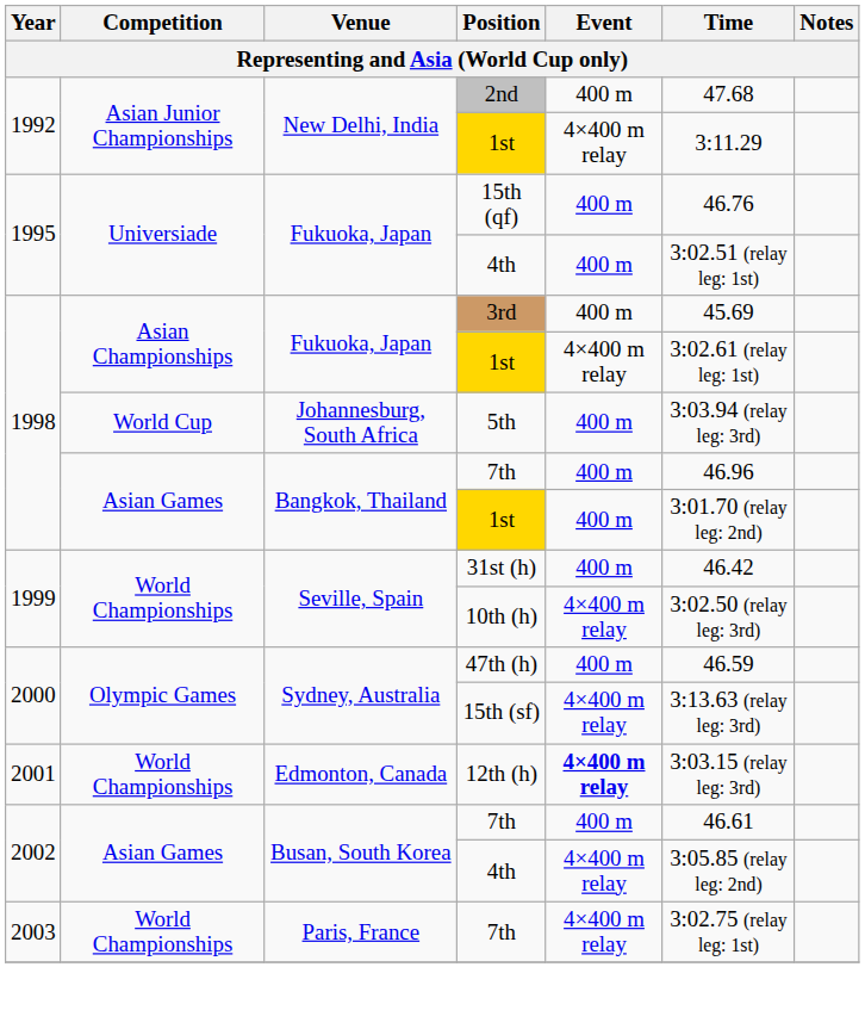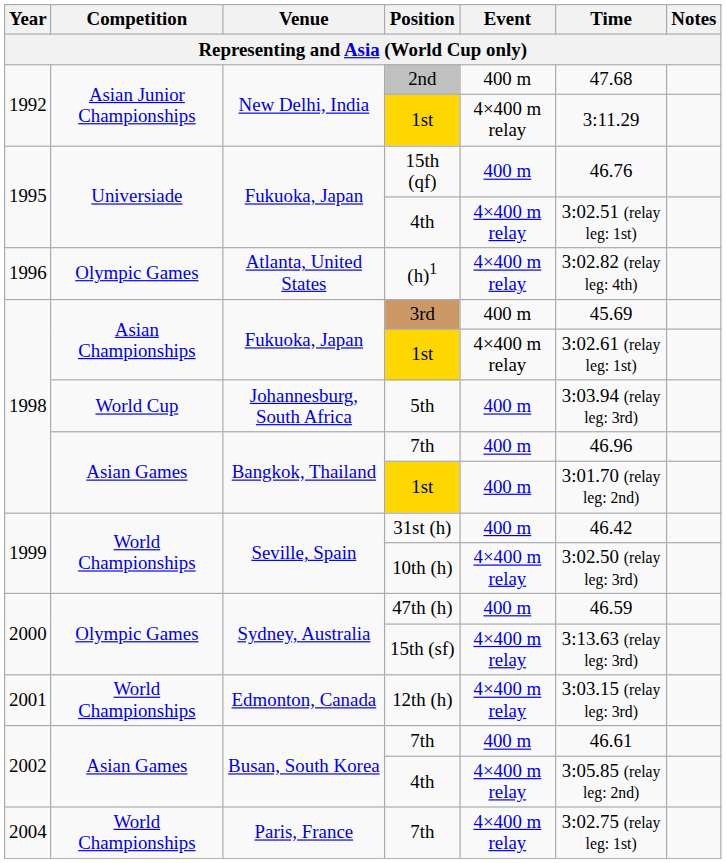Fukuoka, Japan / 4th | Event: 400 m -> 4×400 m relay
+ row: 1996 | Olympic Games | Atlanta, United States | (h)1 | 4×400 m relay | 3:02.82 (relay leg: 4th)
12th (h) | Event: bold -> normal
Paris, France / 7th | Year: 2003 -> 2004
